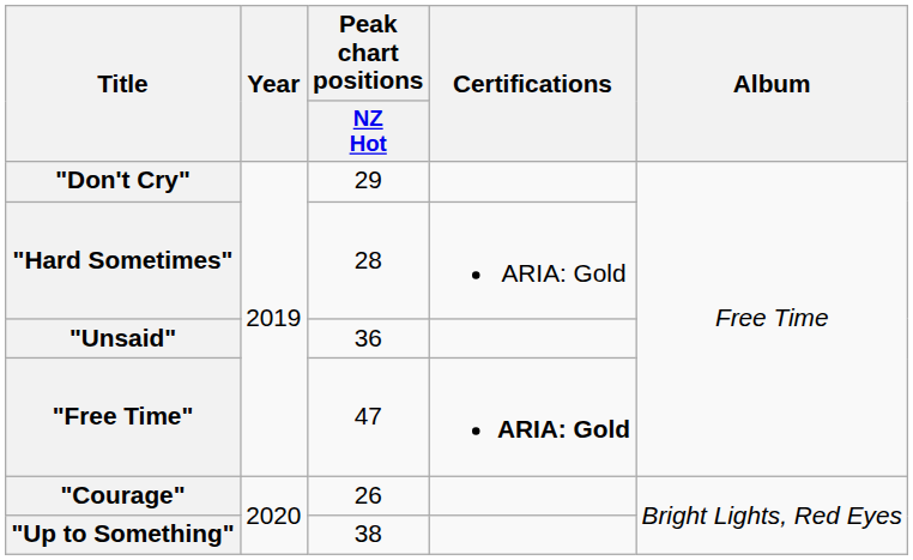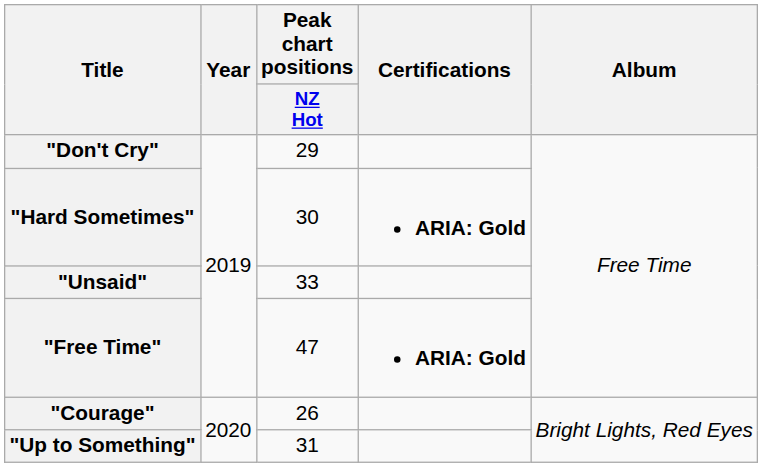"Hard Sometimes" | Peak chart positions / NZ Hot: 28 -> 30
"Hard Sometimes" | Certifications: normal -> bold
"Unsaid" | Peak chart positions / NZ Hot: 36 -> 33
"Up to Something" | Peak chart positions / NZ Hot: 38 -> 31
